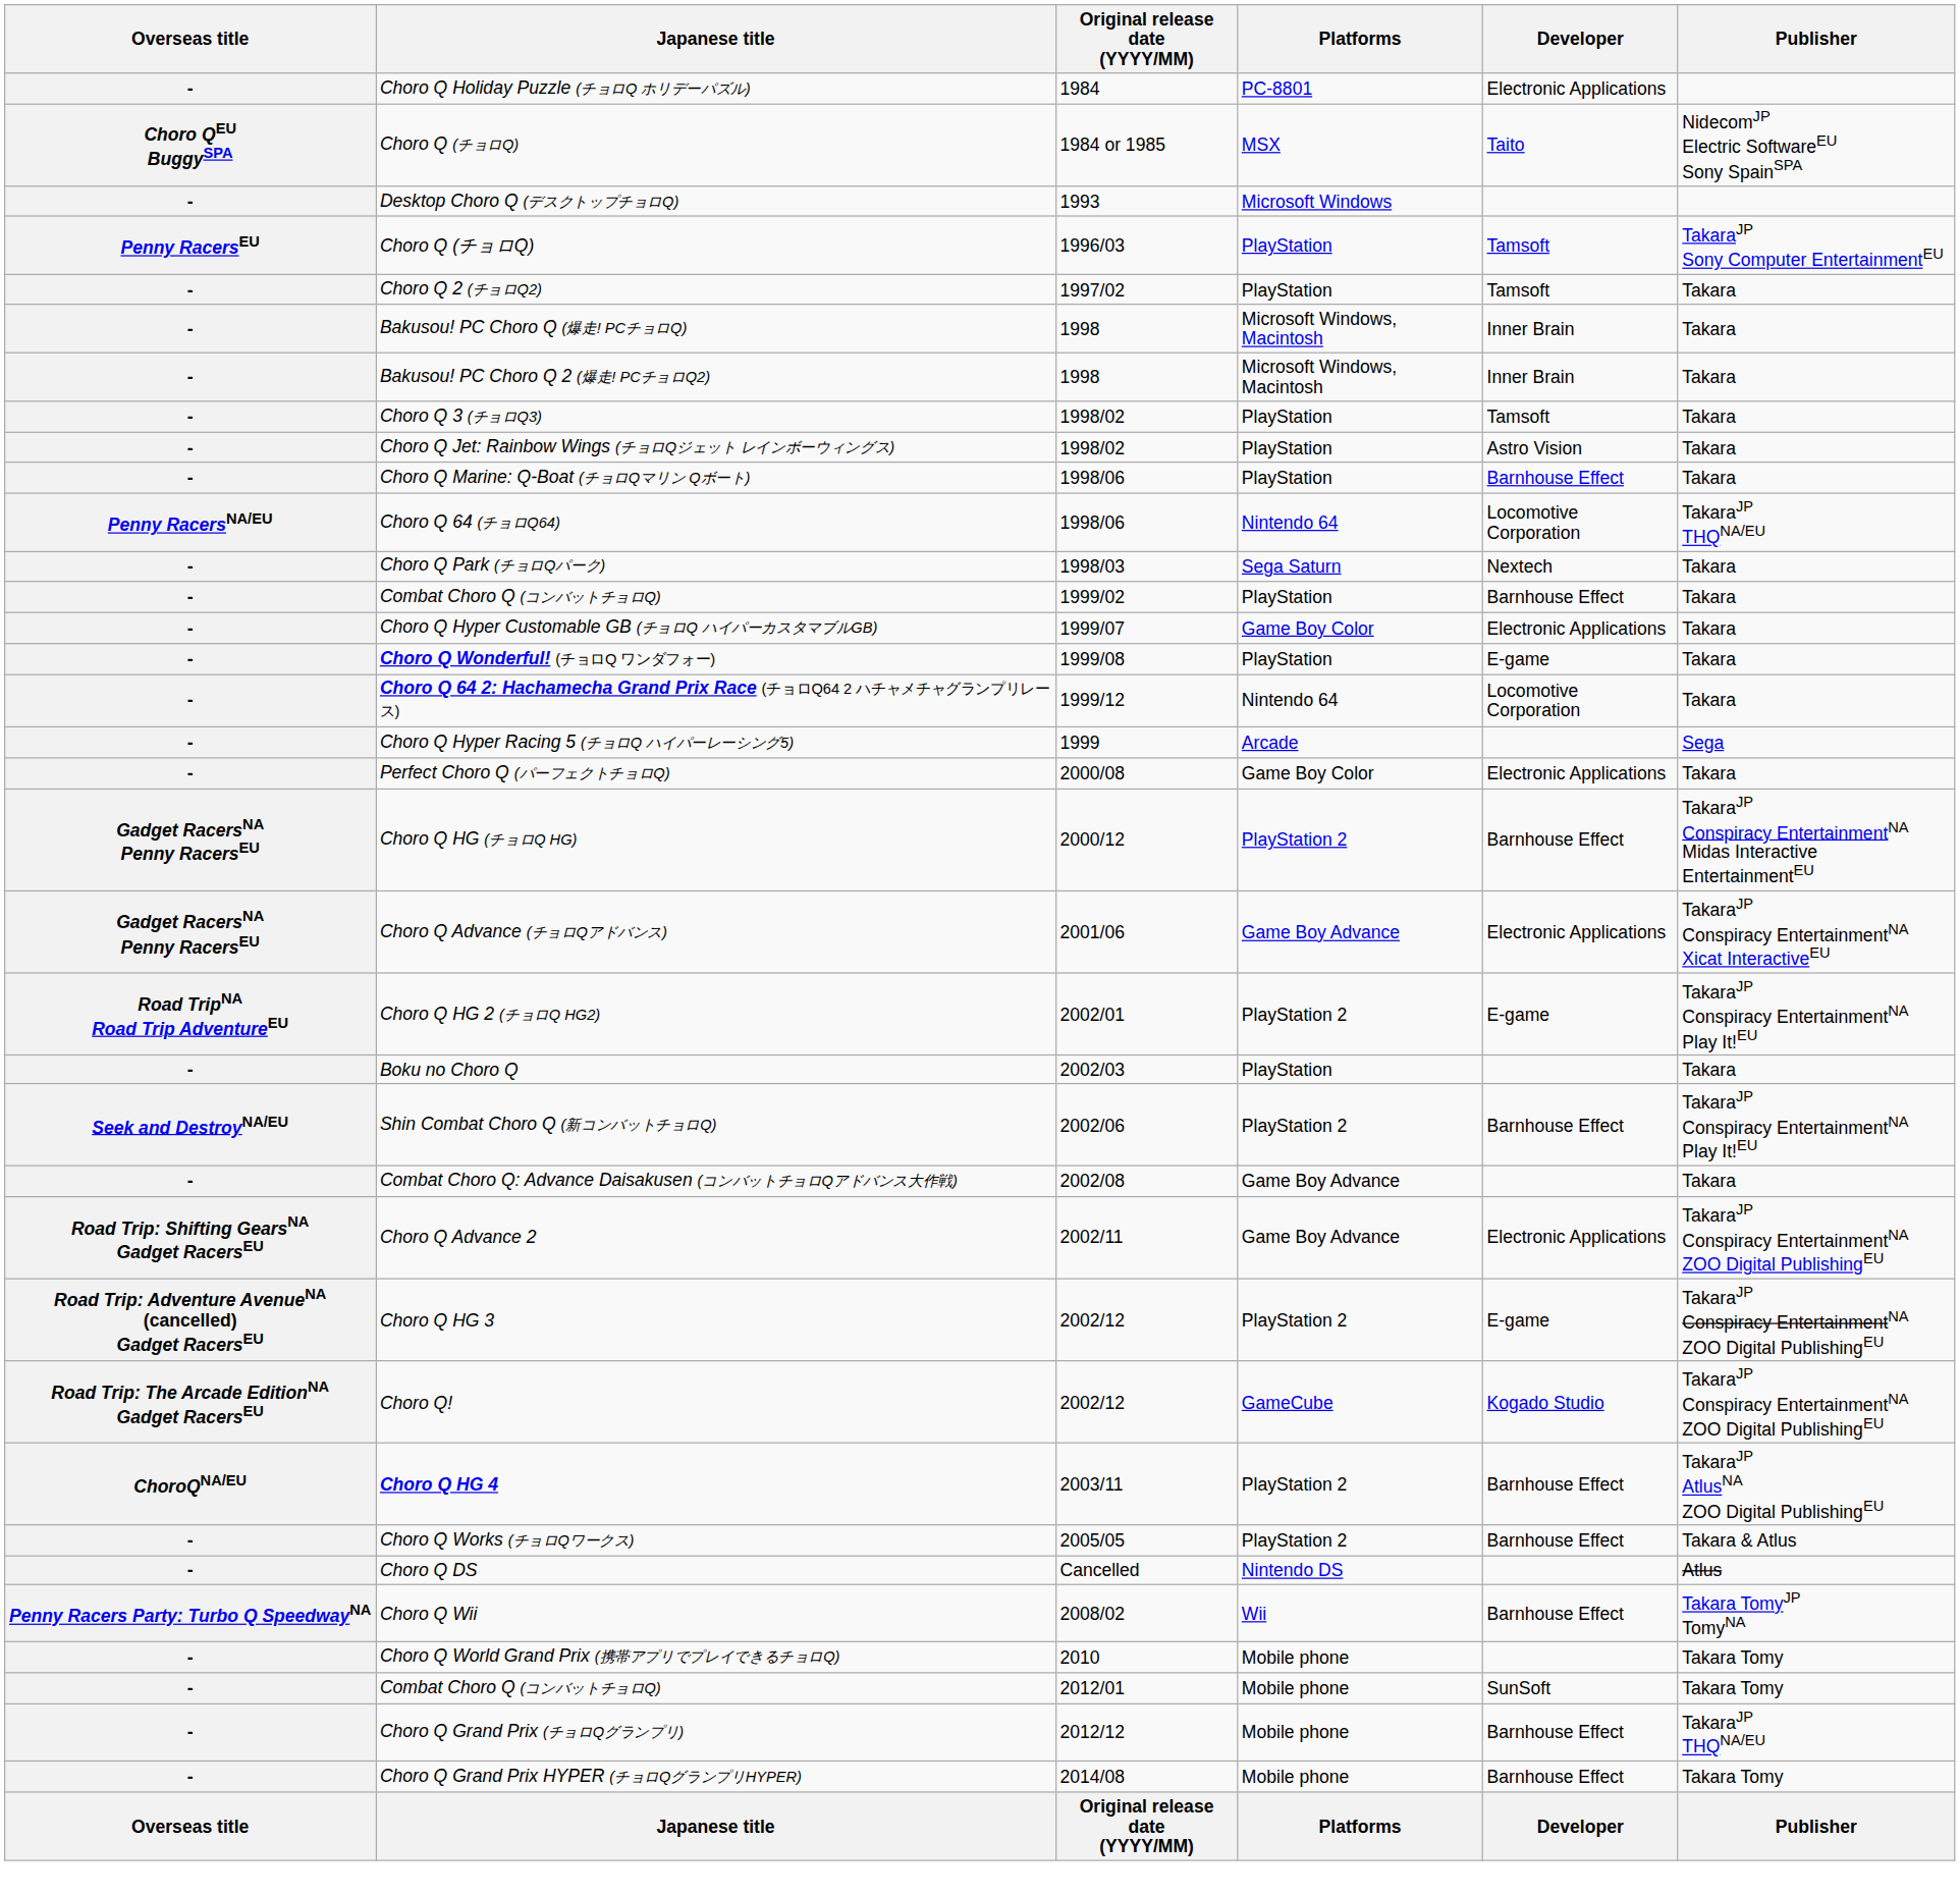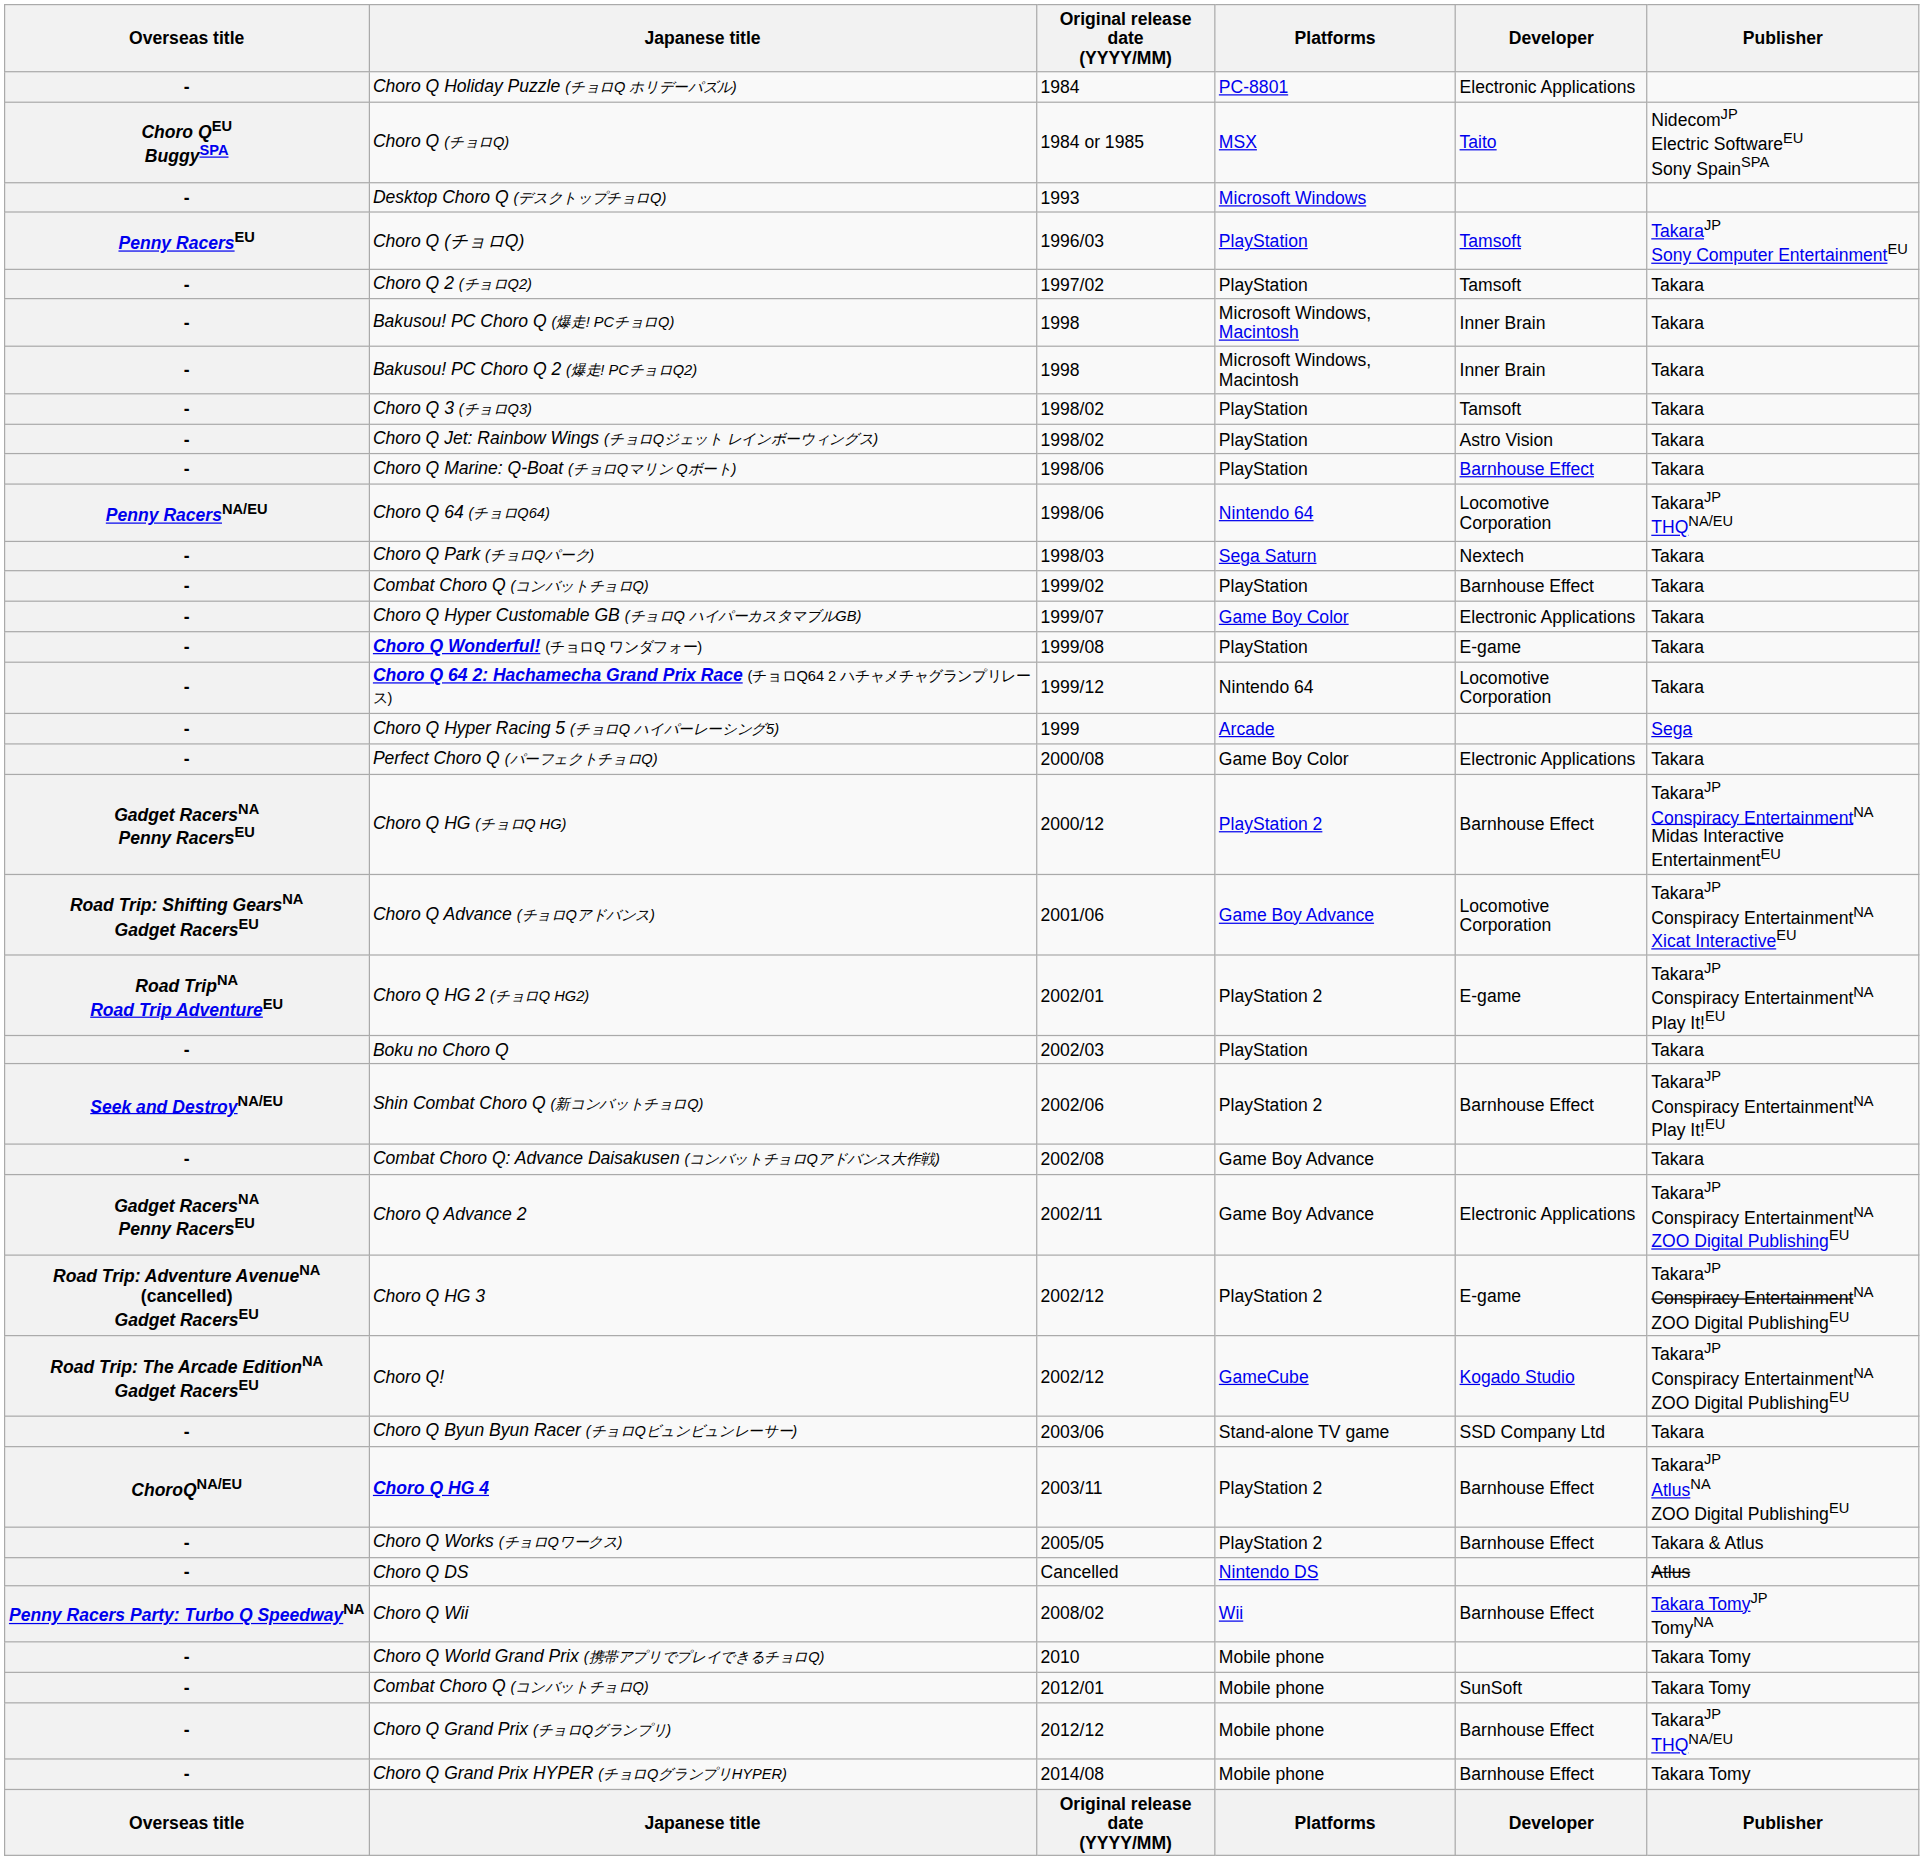Choro Q Advance (チョロQアドバンス) | Overseas title: Gadget RacersNA Penny RacersEU -> Road Trip: Shifting GearsNA Gadget RacersEU
Choro Q Advance (チョロQアドバンス) | Developer: Electronic Applications -> Locomotive Corporation
Choro Q Advance 2 | Overseas title: Road Trip: Shifting GearsNA Gadget RacersEU -> Gadget RacersNA Penny RacersEU
+ row: - | Choro Q Byun Byun Racer (チョロQビュンビュンレーサー) | 2003/06 | Stand-alone TV game | SSD Company Ltd | Takara
